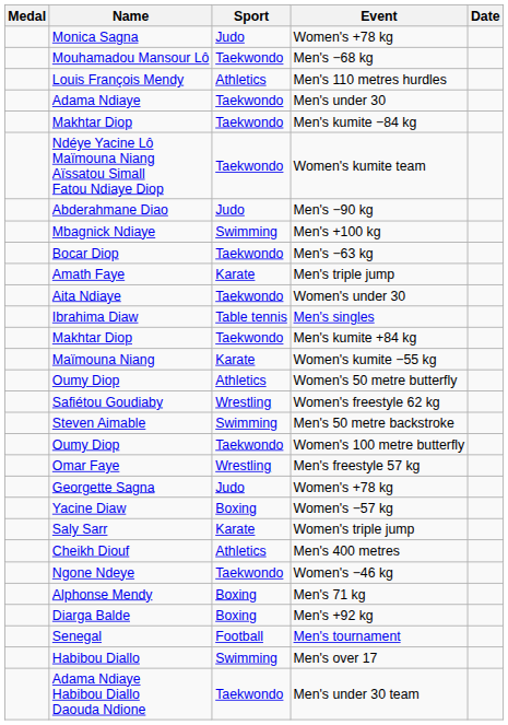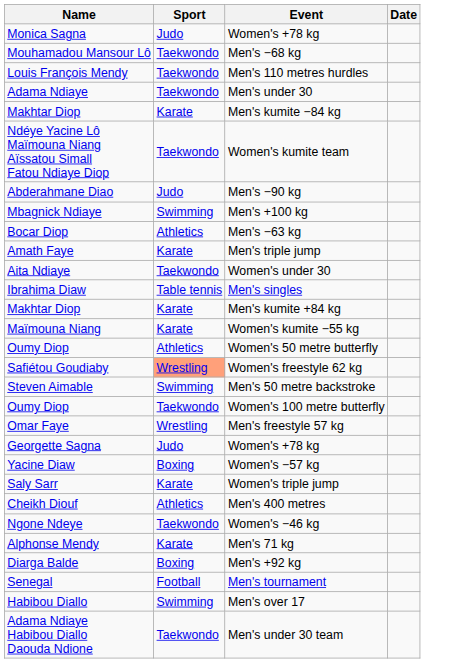- column: Medal
Men's 110 metres hurdles | Sport: Athletics -> Taekwondo
Men's kumite −84 kg | Sport: Taekwondo -> Karate
Men's −63 kg | Sport: Taekwondo -> Athletics
Men's kumite +84 kg | Sport: Taekwondo -> Karate
Women's freestyle 62 kg | Sport: no background -> lightsalmon background
Men's 71 kg | Sport: Boxing -> Karate
